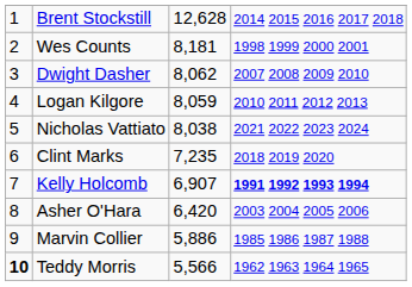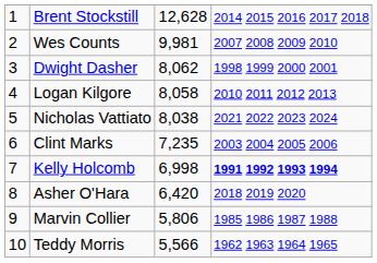Wes Counts | column 3: 8,181 -> 9,981
Wes Counts | column 4: 1998 1999 2000 2001 -> 2007 2008 2009 2010
Dwight Dasher | column 4: 2007 2008 2009 2010 -> 1998 1999 2000 2001
Logan Kilgore | column 3: 8,059 -> 8,058
Clint Marks | column 4: 2018 2019 2020 -> 2003 2004 2005 2006
Kelly Holcomb | column 3: 6,907 -> 6,998
Asher O'Hara | column 4: 2003 2004 2005 2006 -> 2018 2019 2020
Marvin Collier | column 3: 5,886 -> 5,806
Teddy Morris | column 1: bold -> normal
